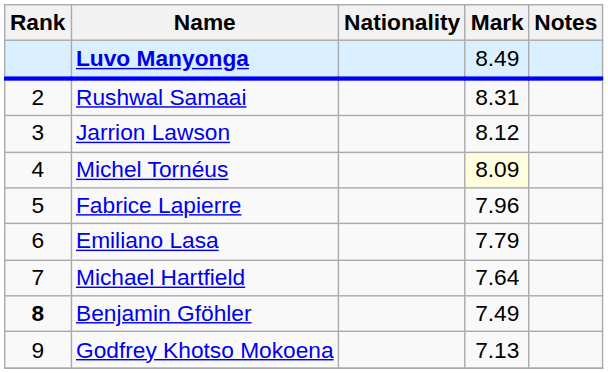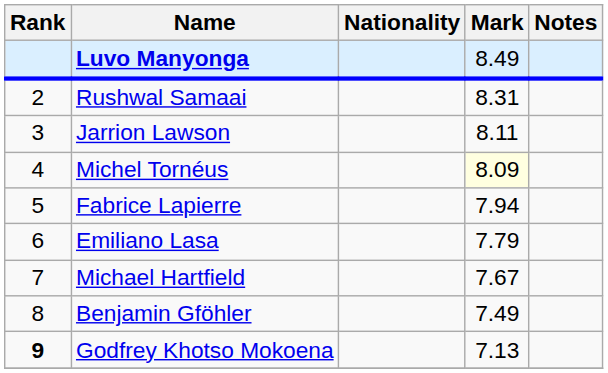Jarrion Lawson | Mark: 8.12 -> 8.11
Fabrice Lapierre | Mark: 7.96 -> 7.94
Michael Hartfield | Mark: 7.64 -> 7.67
Benjamin Gföhler | Rank: bold -> normal
Godfrey Khotso Mokoena | Rank: normal -> bold
